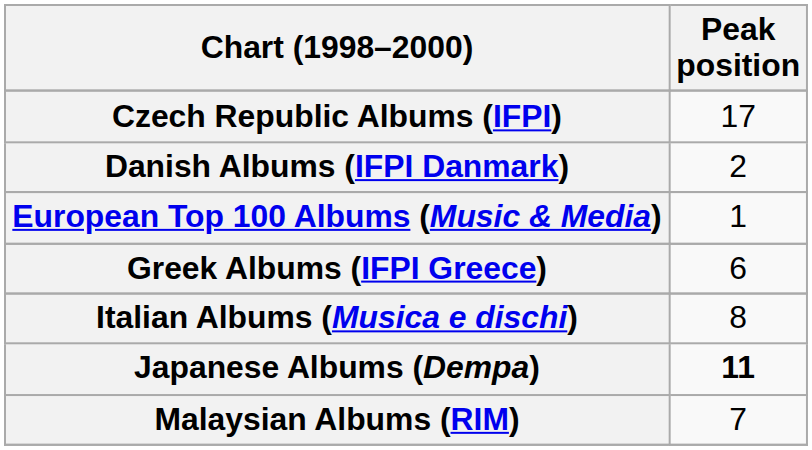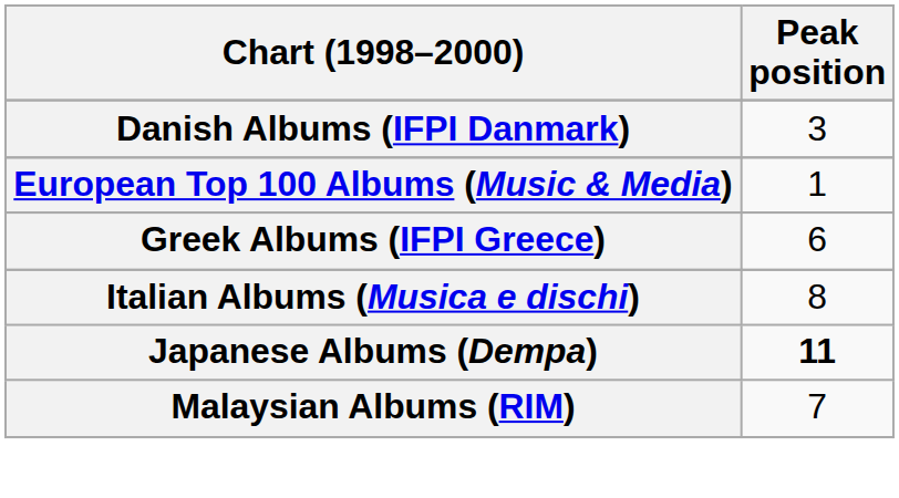- row: Czech Republic Albums (IFPI) | 17
Danish Albums (IFPI Danmark) | Peak position: 2 -> 3
